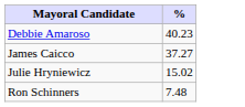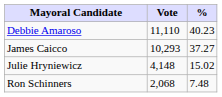+ column: Vote | 11,110 | 10,293 | 4,148 | 2,068
